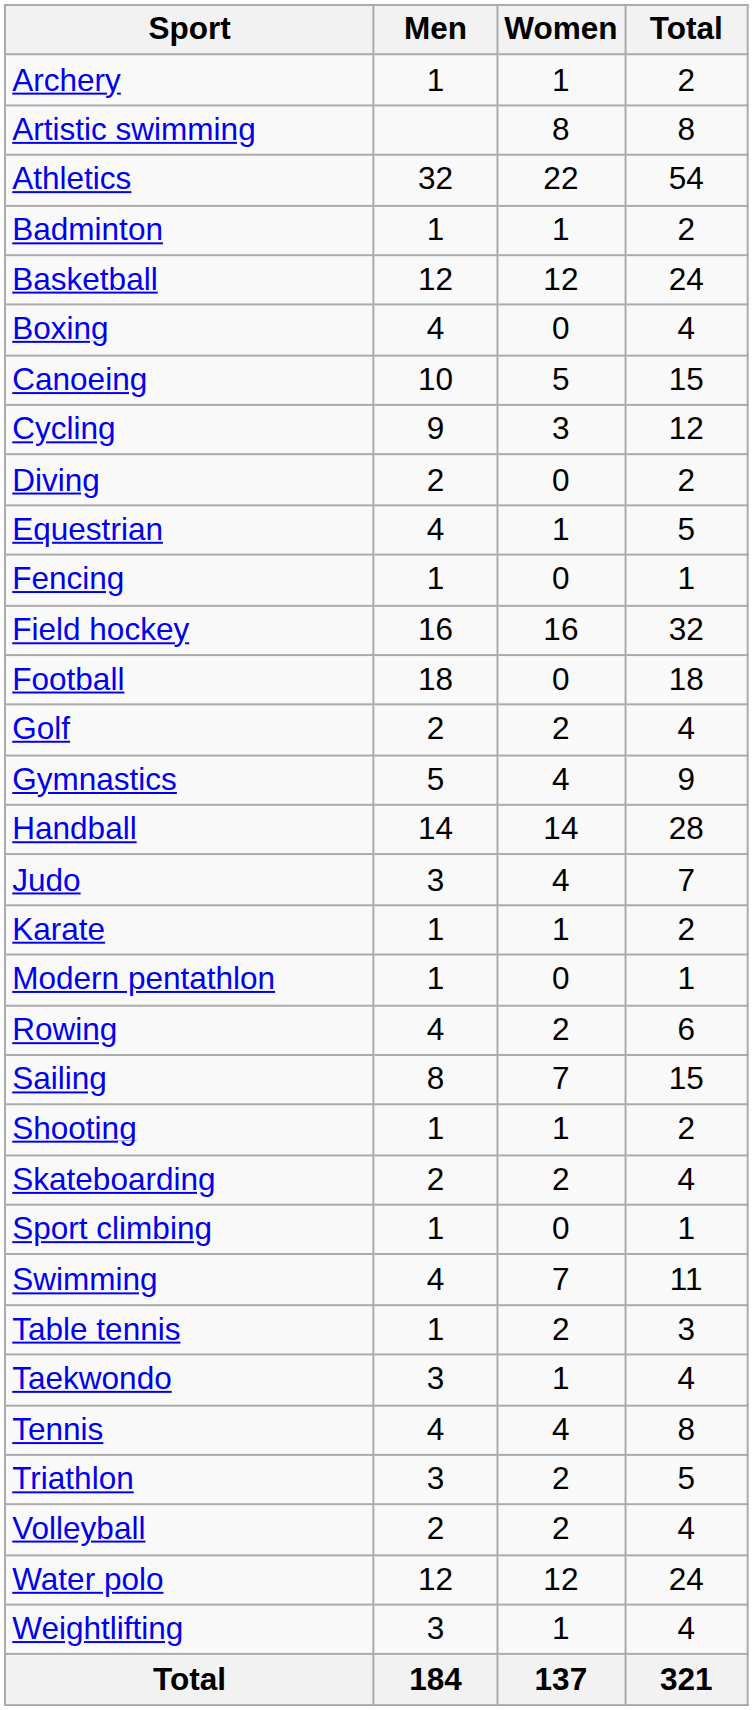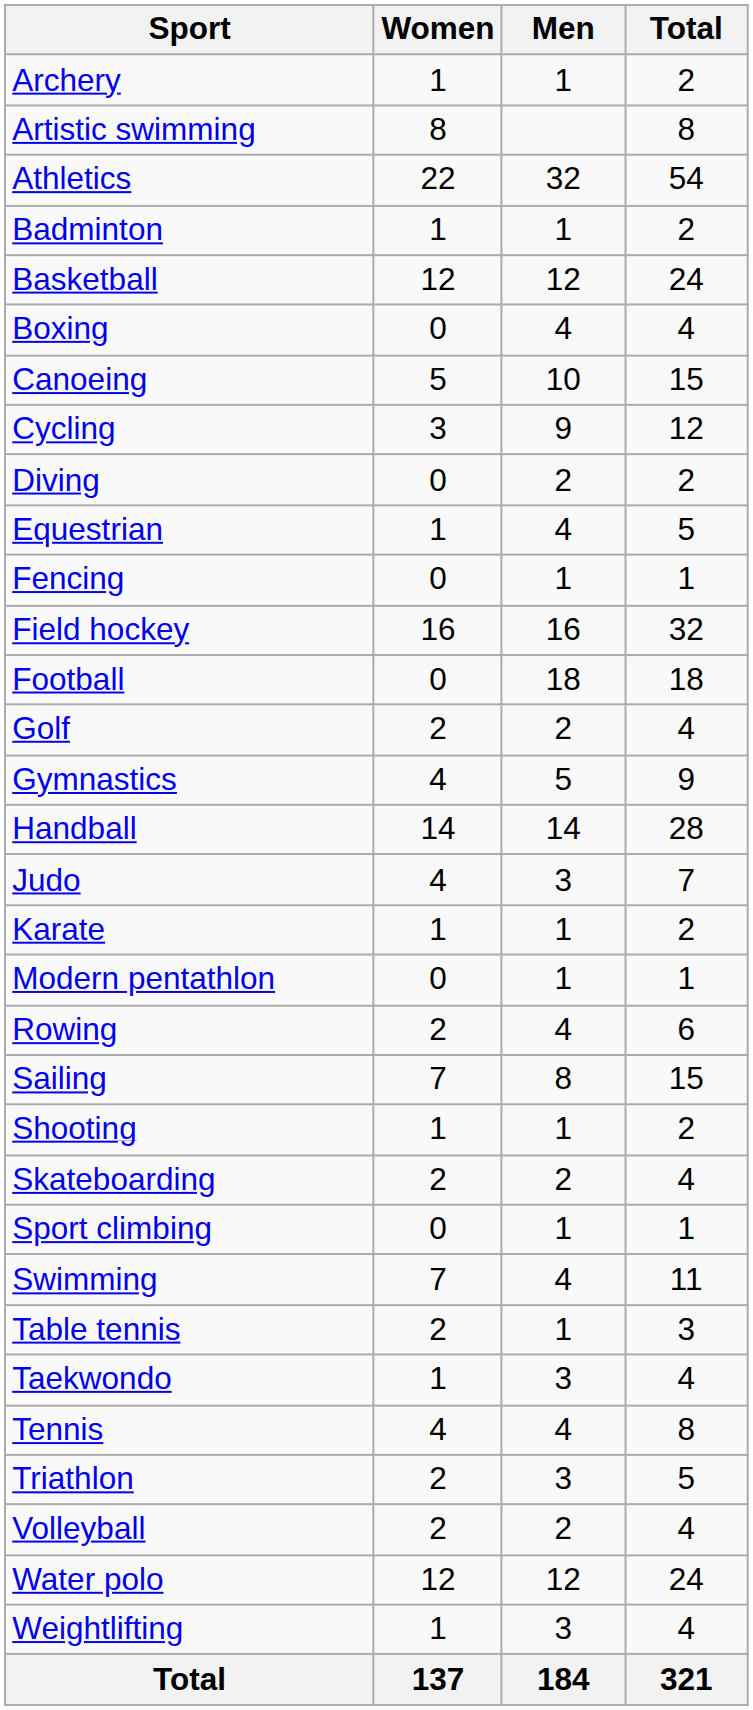columns swapped: Men <-> Women
